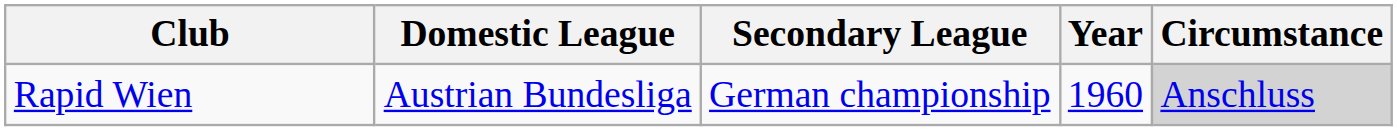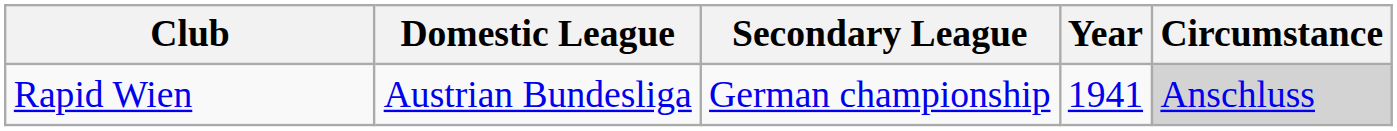Rapid Wien | Year: 1960 -> 1941
